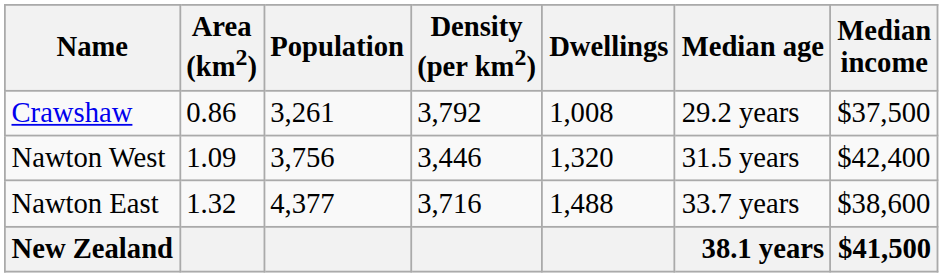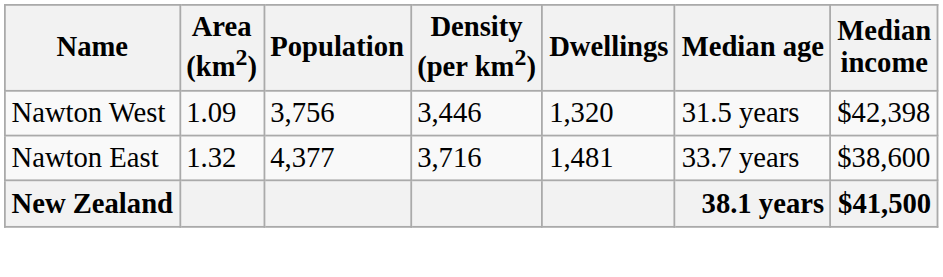- row: Crawshaw | 0.86 | 3,261 | 3,792 | 1,008 | 29.2 years | $37,500
Nawton West | Median income: $42,400 -> $42,398
Nawton East | Dwellings: 1,488 -> 1,481
